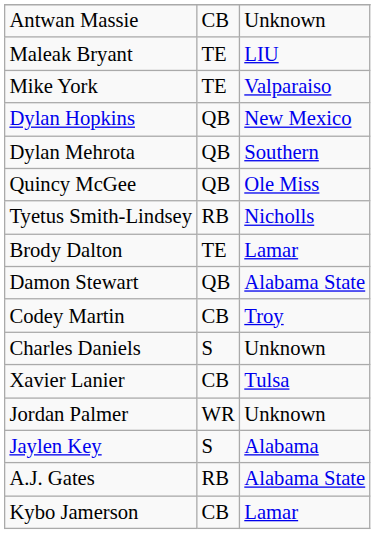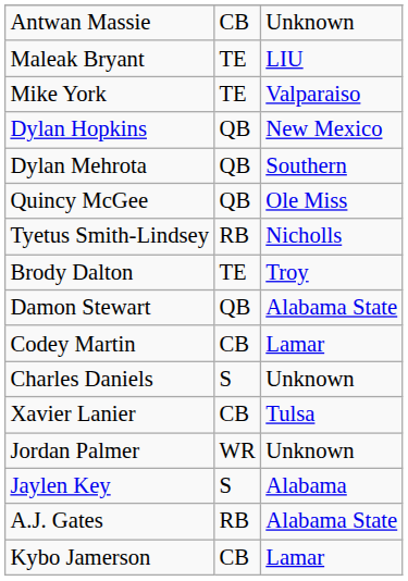Brody Dalton | column 3: Lamar -> Troy
Codey Martin | column 3: Troy -> Lamar
